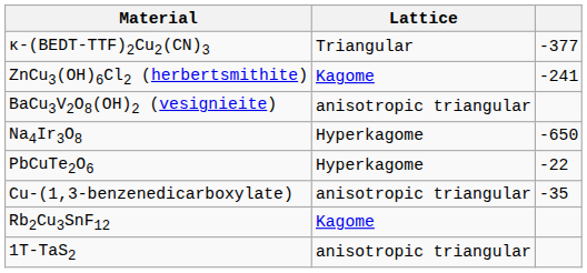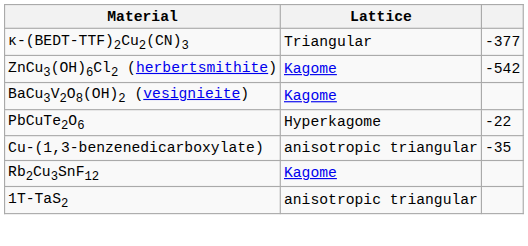ZnCu3(OH)6Cl2 (herbertsmithite) | column 3: -241 -> -542
BaCu3V2O8(OH)2 (vesignieite) | Lattice: anisotropic triangular -> Kagome
- row: Na4Ir3O8 | Hyperkagome | -650
